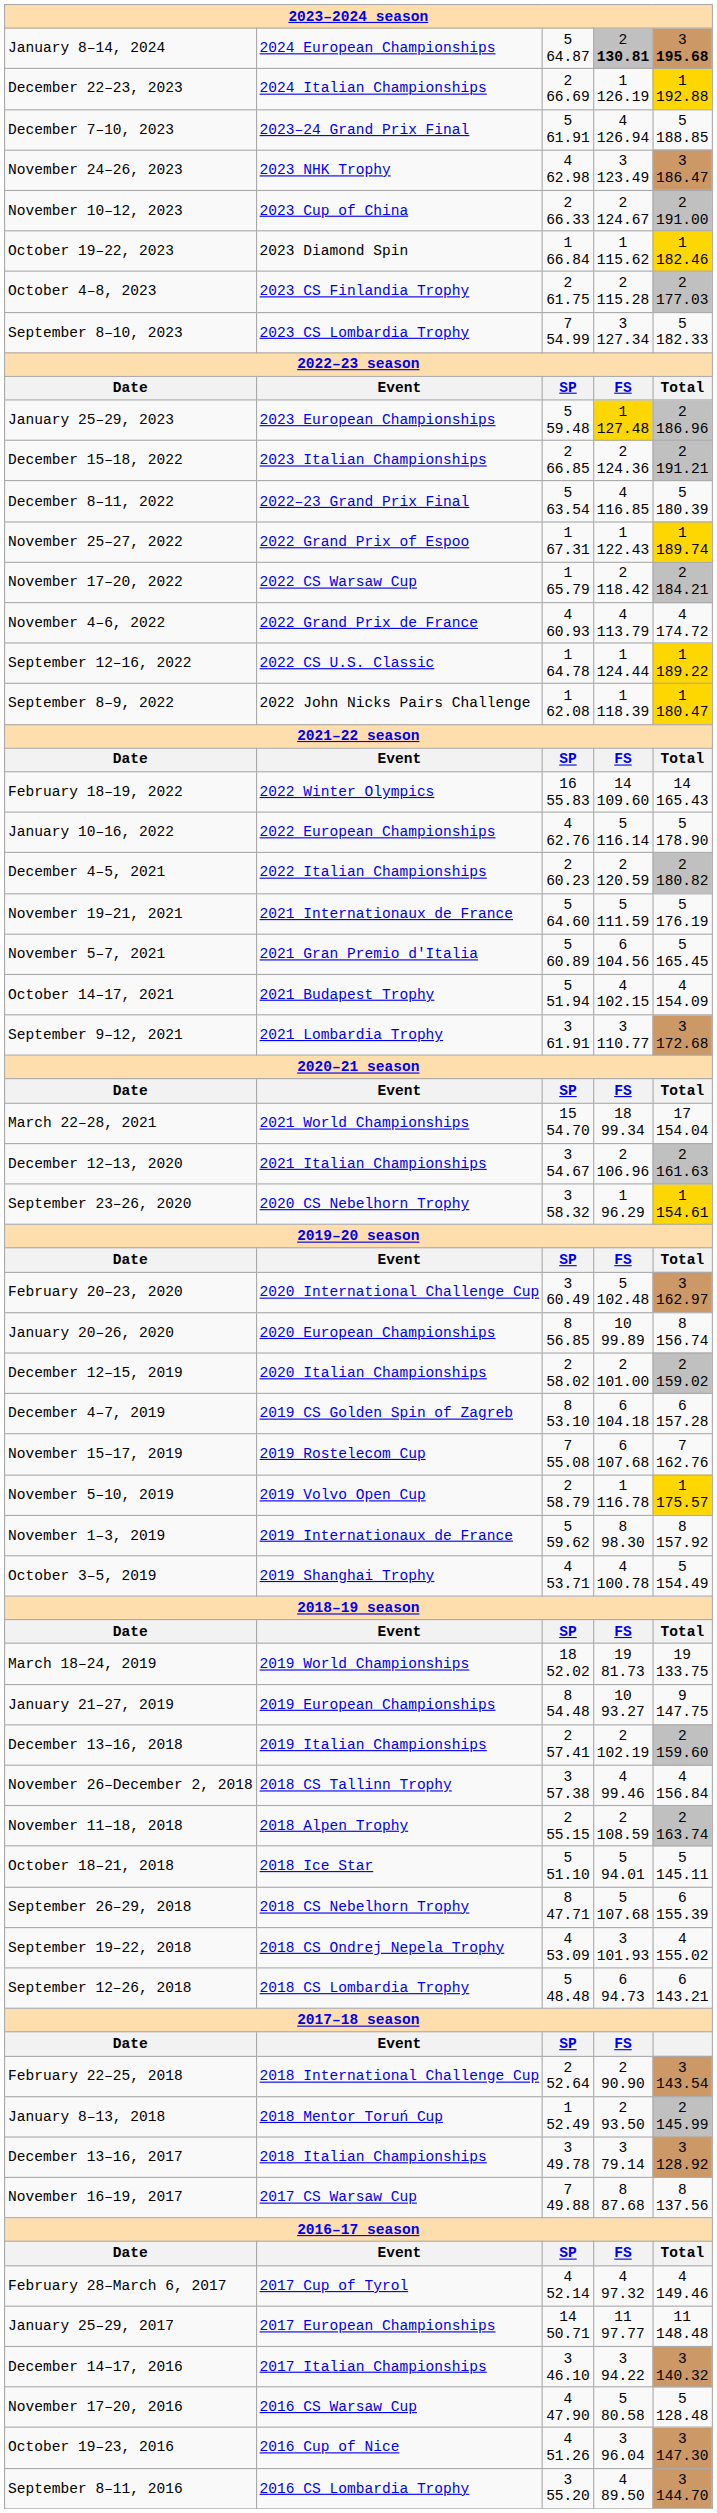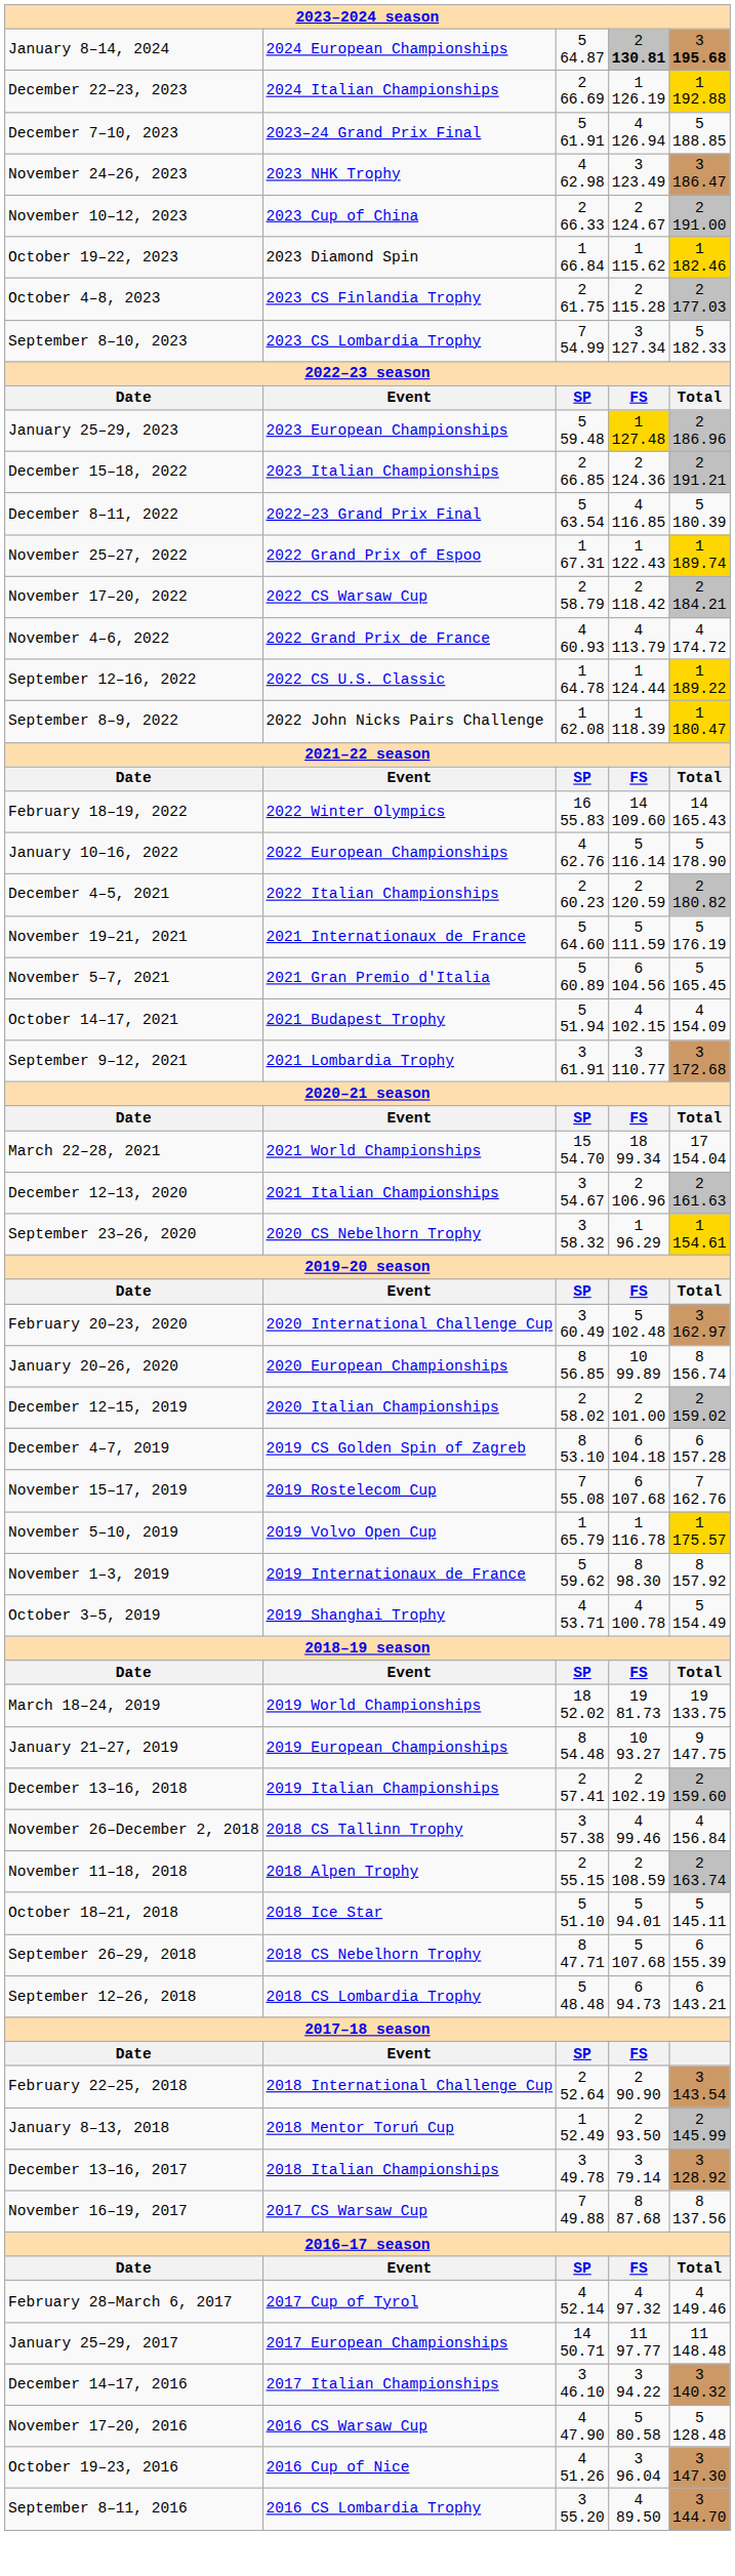November 17–20, 2022 | column 3: 1 65.79 -> 2 58.79
November 5–10, 2019 | column 3: 2 58.79 -> 1 65.79
- row: September 19–22, 2018 | 2018 CS Ondrej Nepela Trophy | 4 53.09 | 3 101.93 | 4 155.02
